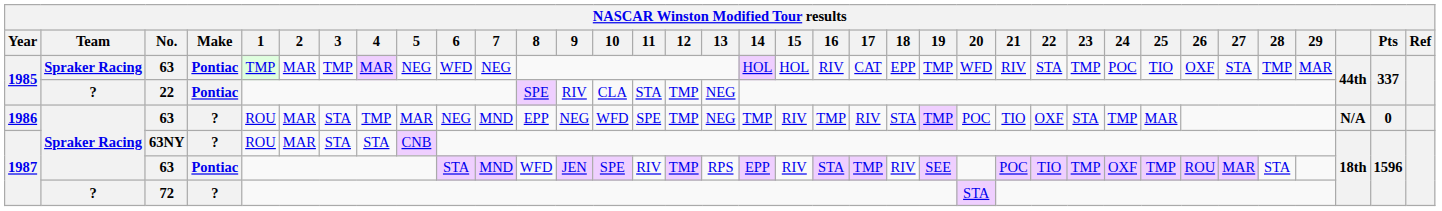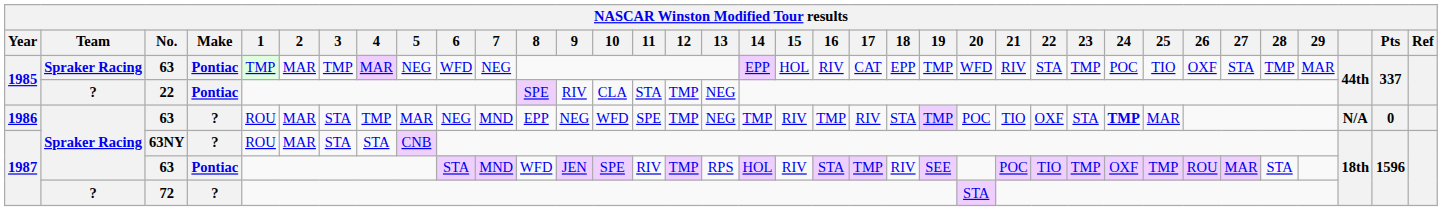1985 / 63 | 14: HOL -> EPP
1986 / 63 | 24: normal -> bold
1987 / 63 | 14: EPP -> HOL
